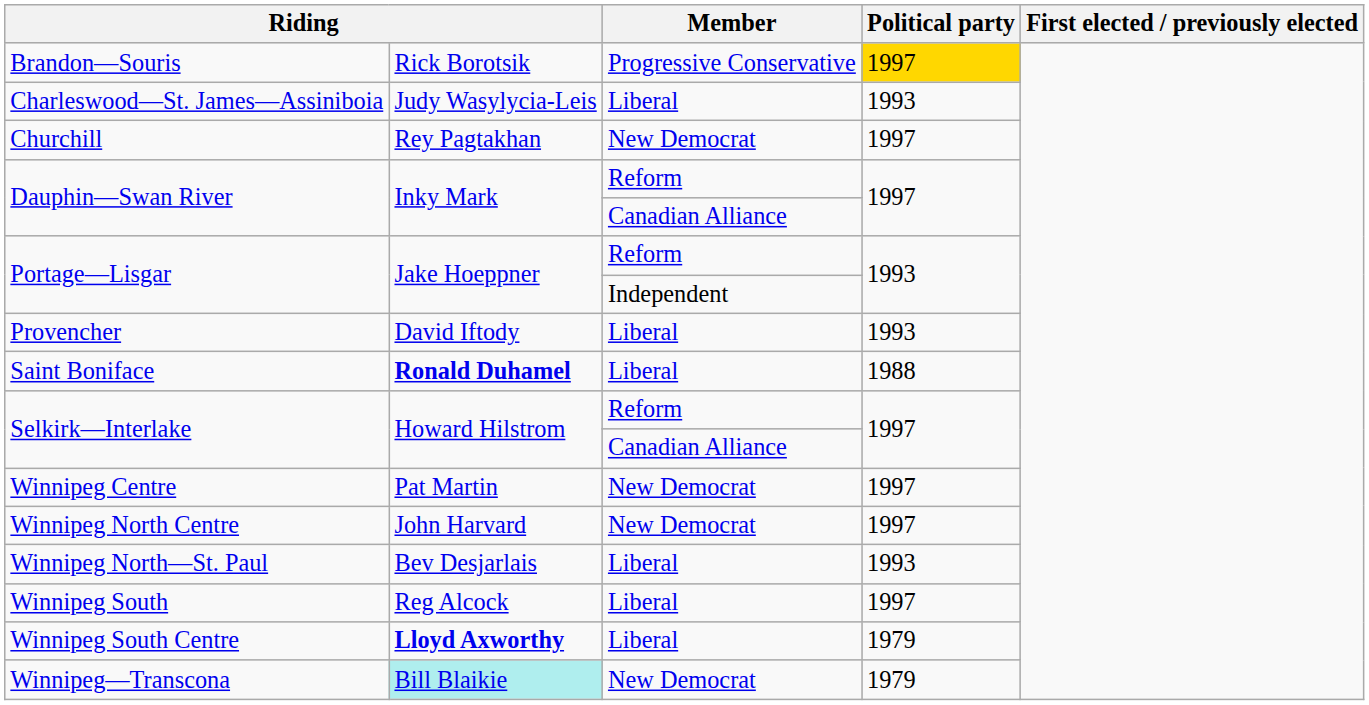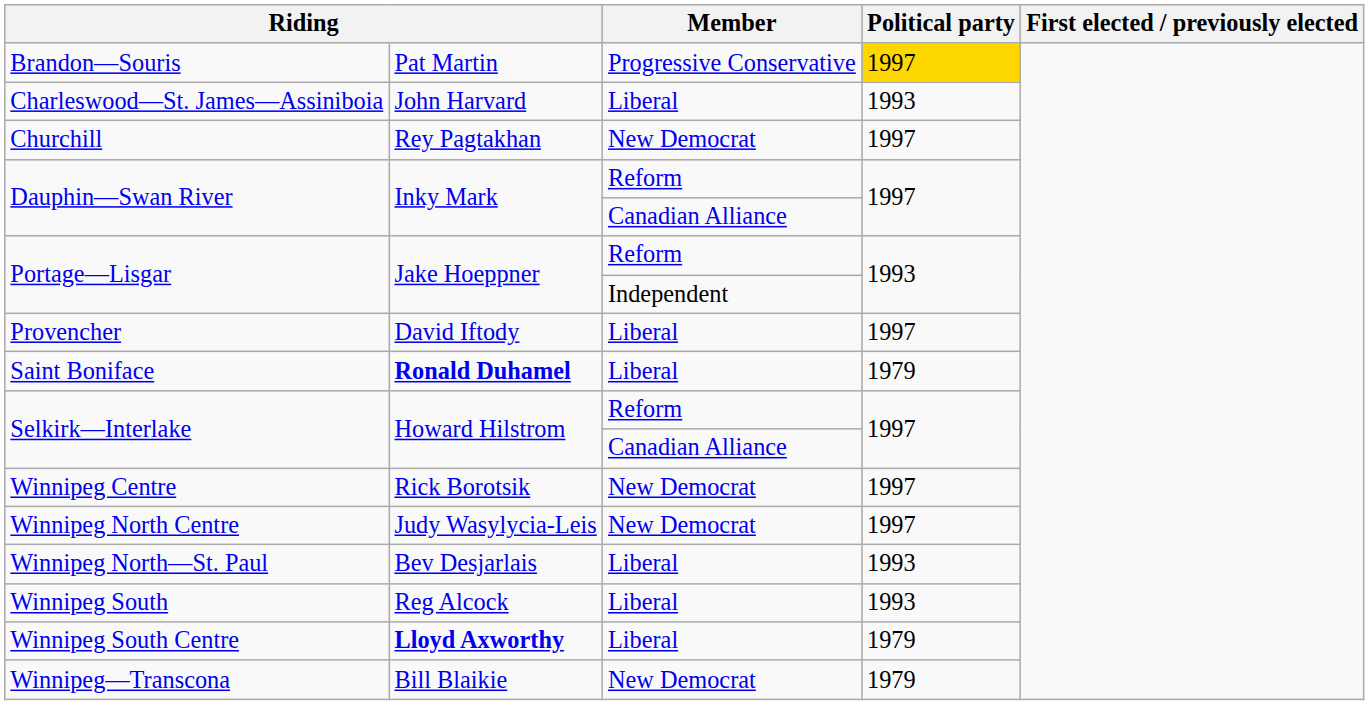Brandon—Souris | column 2: Rick Borotsik -> Pat Martin
Charleswood—St. James—Assiniboia | column 2: Judy Wasylycia-Leis -> John Harvard
Provencher | Political party: 1993 -> 1997
Saint Boniface | Political party: 1988 -> 1979
Winnipeg Centre | column 2: Pat Martin -> Rick Borotsik
Winnipeg North Centre | column 2: John Harvard -> Judy Wasylycia-Leis
Winnipeg South | Political party: 1997 -> 1993
Winnipeg—Transcona | column 2: paleturquoise background -> no background
